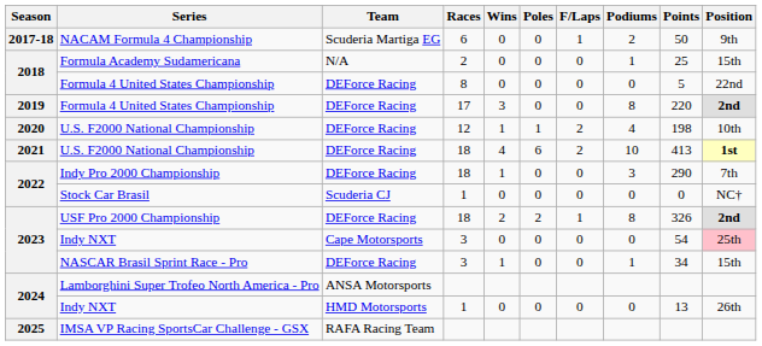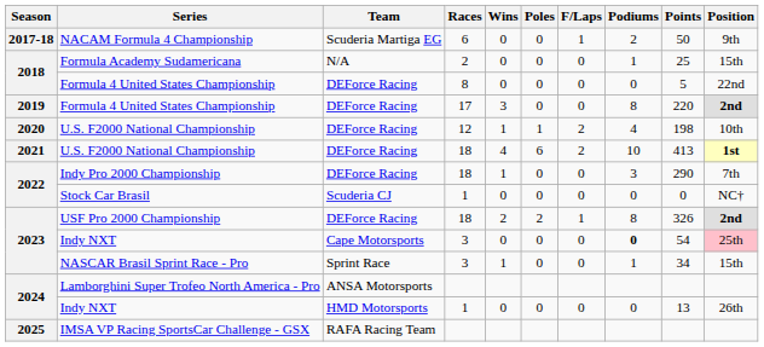2023 / Indy NXT | Podiums: normal -> bold
NASCAR Brasil Sprint Race - Pro | Team: DEForce Racing -> Sprint Race
